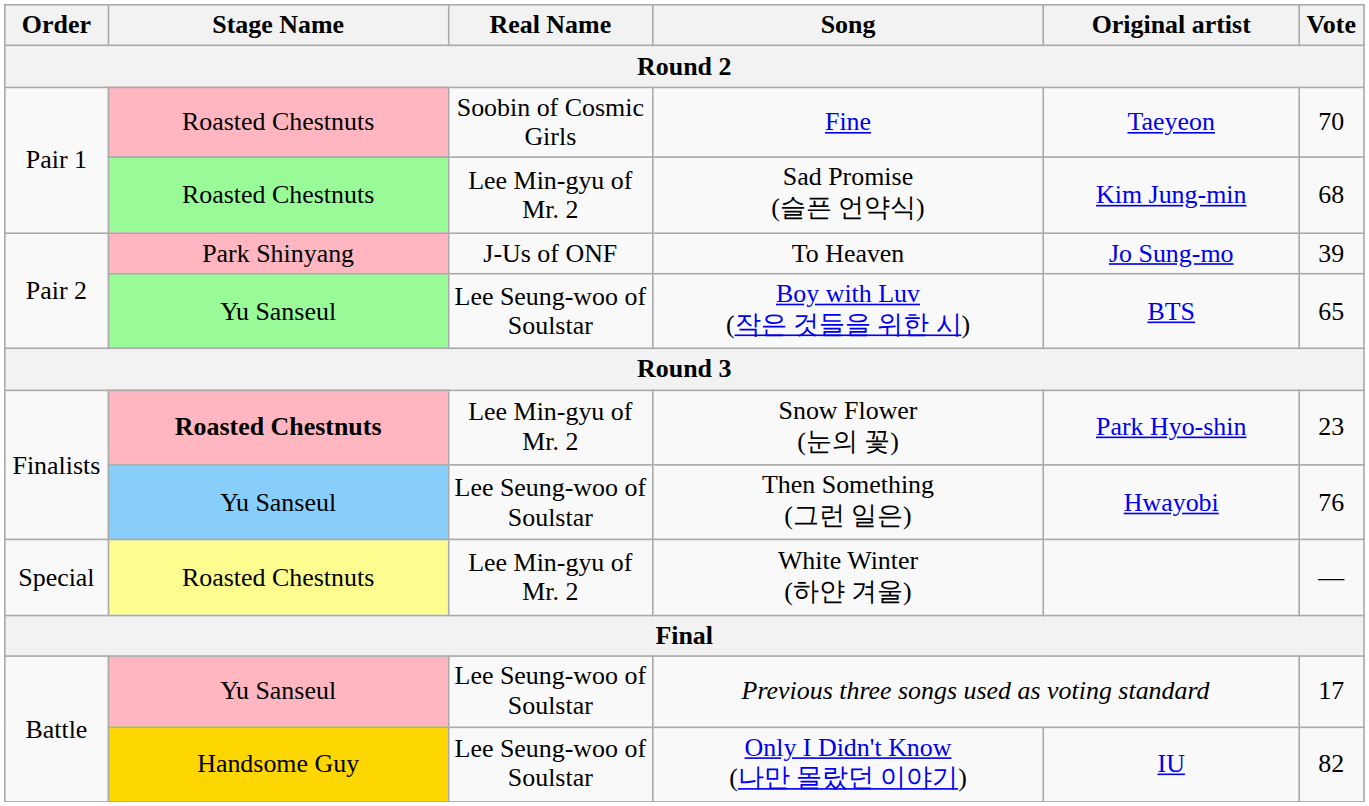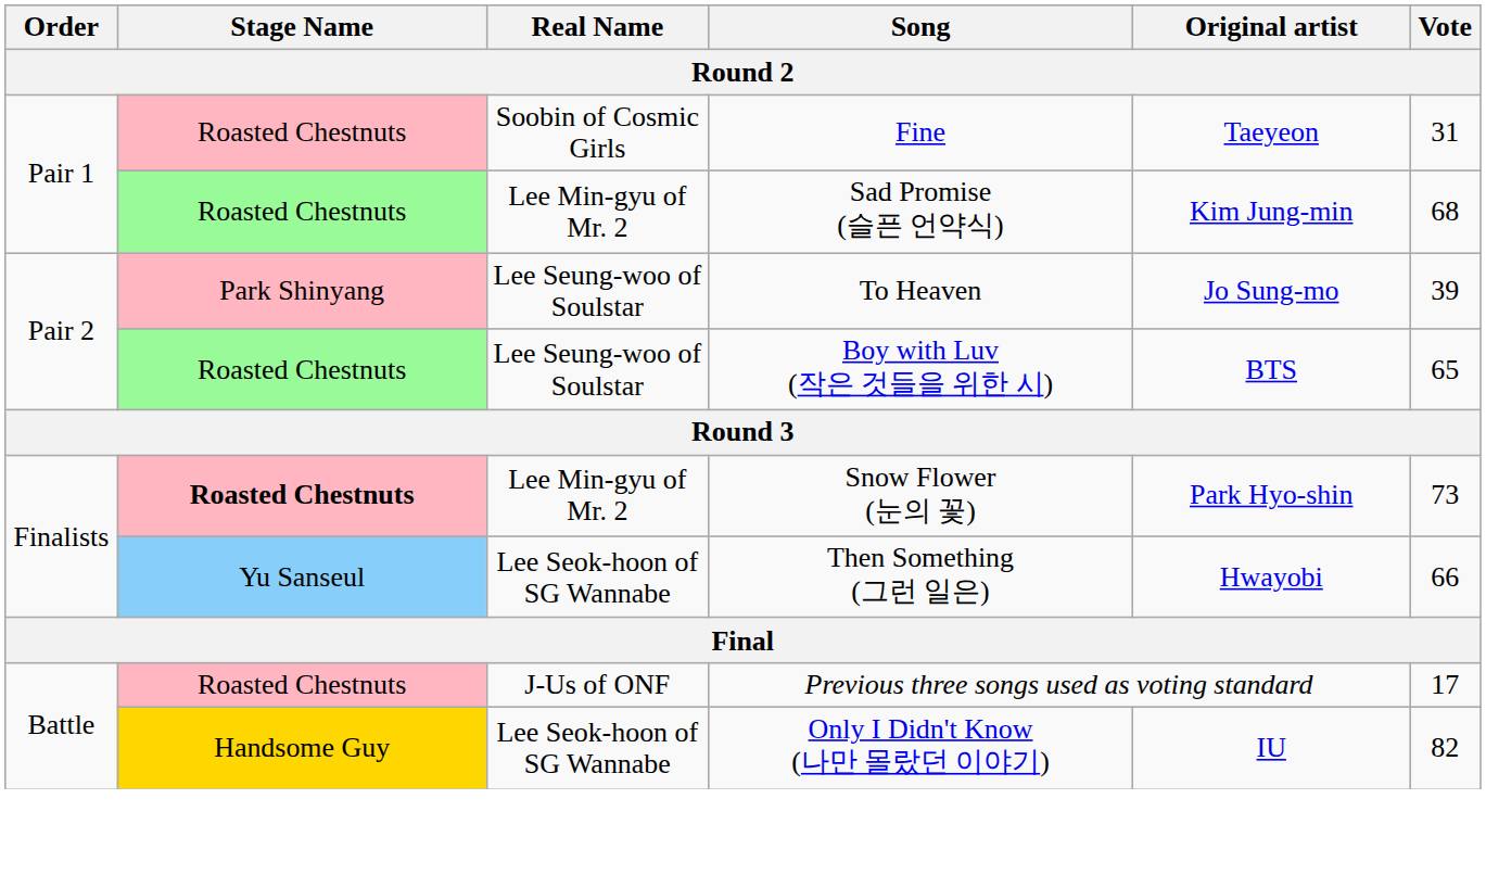Fine | Vote: 70 -> 31
To Heaven | Real Name: J-Us of ONF -> Lee Seung-woo of Soulstar
Boy with Luv (작은 것들을 위한 시) | Stage Name: Yu Sanseul -> Roasted Chestnuts
Snow Flower (눈의 꽃) | Vote: 23 -> 73
Then Something (그런 일은) | Real Name: Lee Seung-woo of Soulstar -> Lee Seok-hoon of SG Wannabe
Then Something (그런 일은) | Vote: 76 -> 66
- row: Special | Roasted Chestnuts | Lee Min-gyu of Mr. 2 | White Winter (하얀 겨울) | —
Previous three songs used as voting standard | Stage Name: Yu Sanseul -> Roasted Chestnuts
Previous three songs used as voting standard | Real Name: Lee Seung-woo of Soulstar -> J-Us of ONF
Only I Didn't Know (나만 몰랐던 이야기) | Real Name: Lee Seung-woo of Soulstar -> Lee Seok-hoon of SG Wannabe
